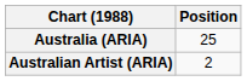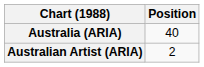Australia (ARIA) | Position: 25 -> 40
